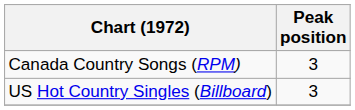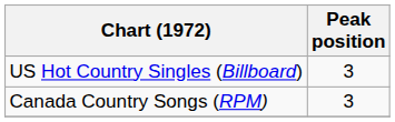rows swapped: Canada Country Songs (RPM) <-> US Hot Country Singles (Billboard)
